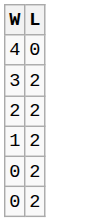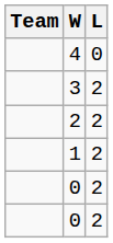+ column: Team
